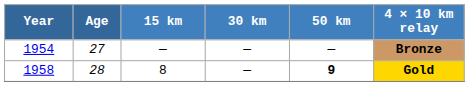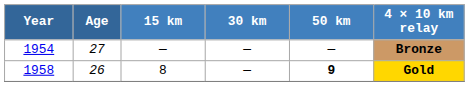1958 | Age: 28 -> 26
